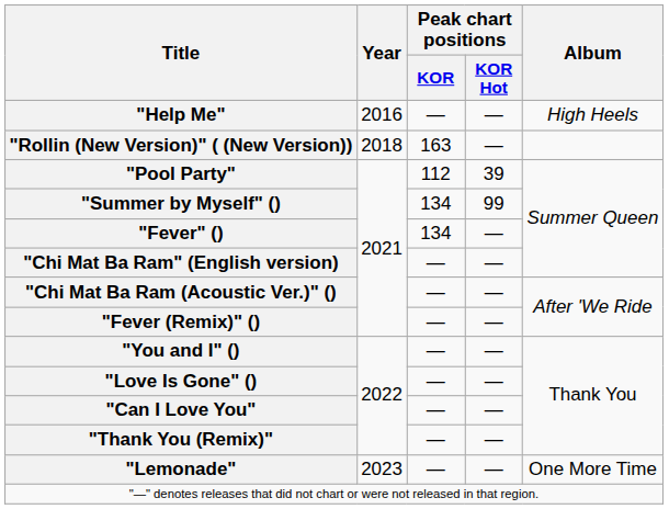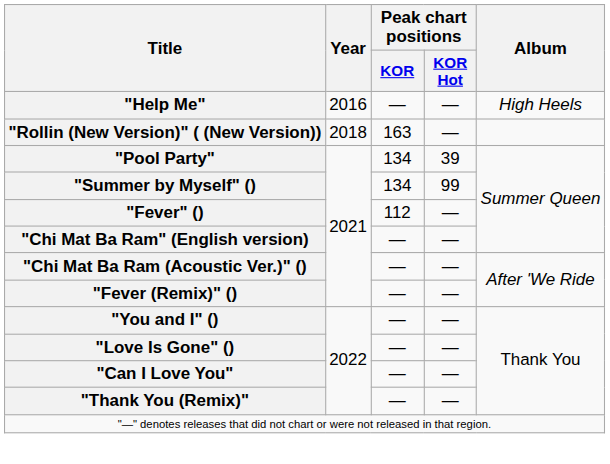"Pool Party" | Peak chart positions / KOR: 112 -> 134
"Fever" () | Peak chart positions / KOR: 134 -> 112
- row: "Lemonade" | 2023 | — | — | One More Time
